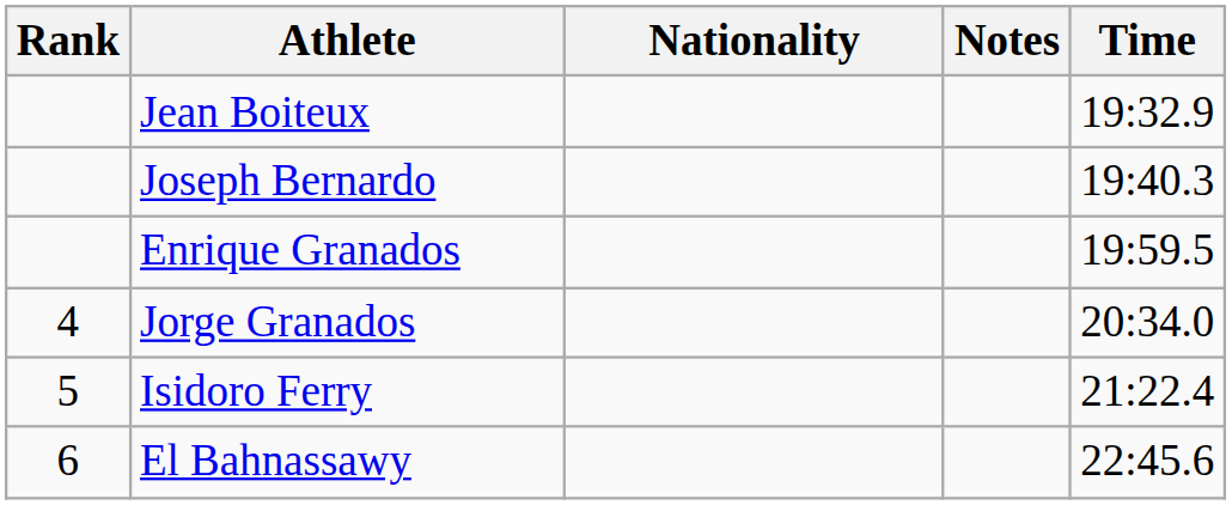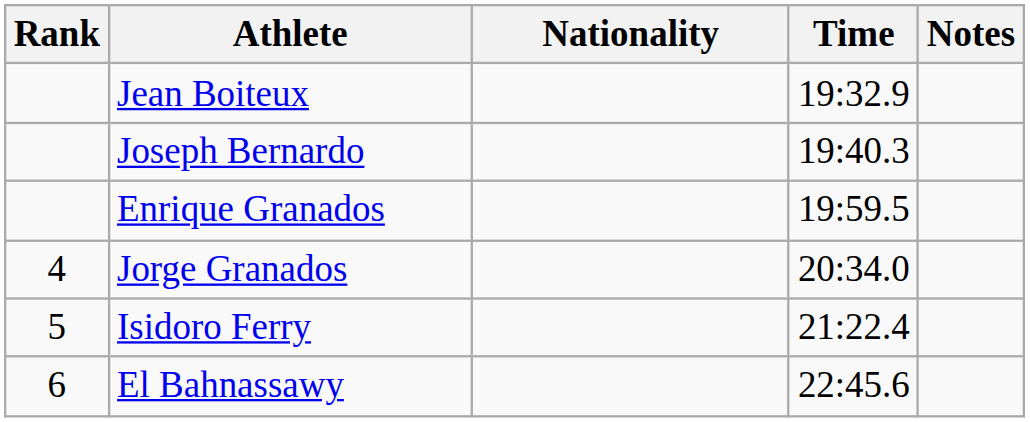columns swapped: Time <-> Notes
